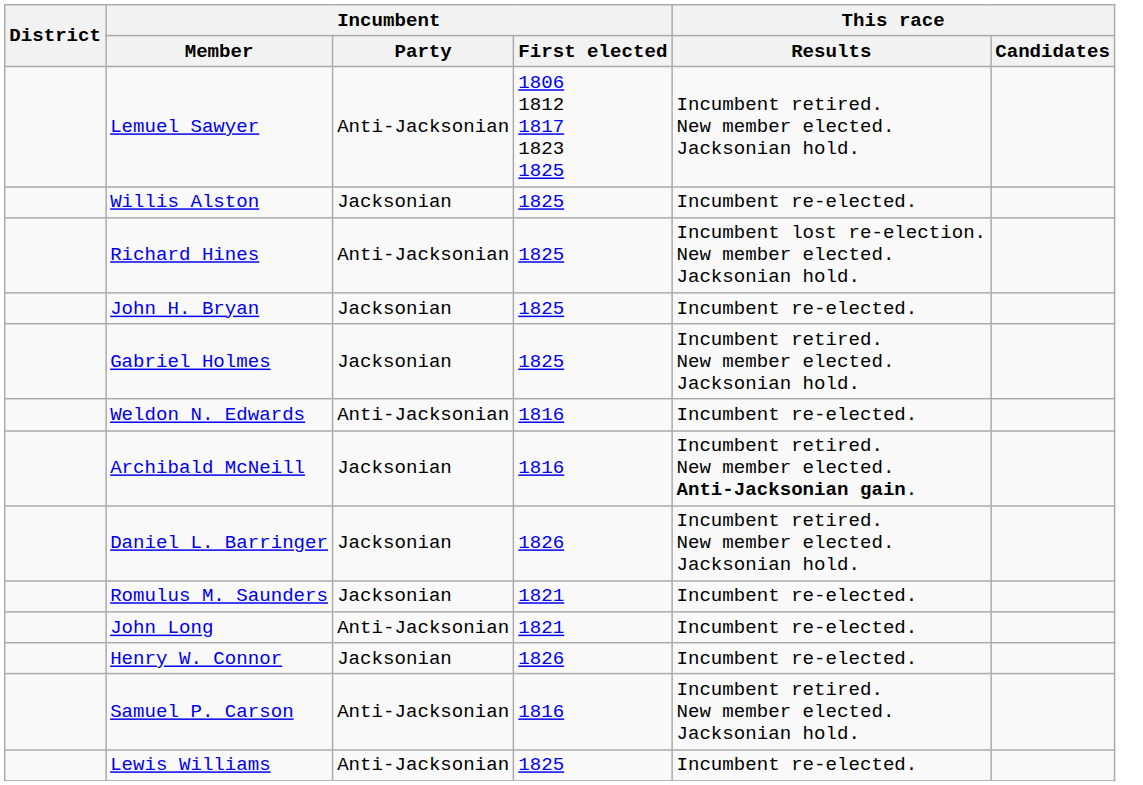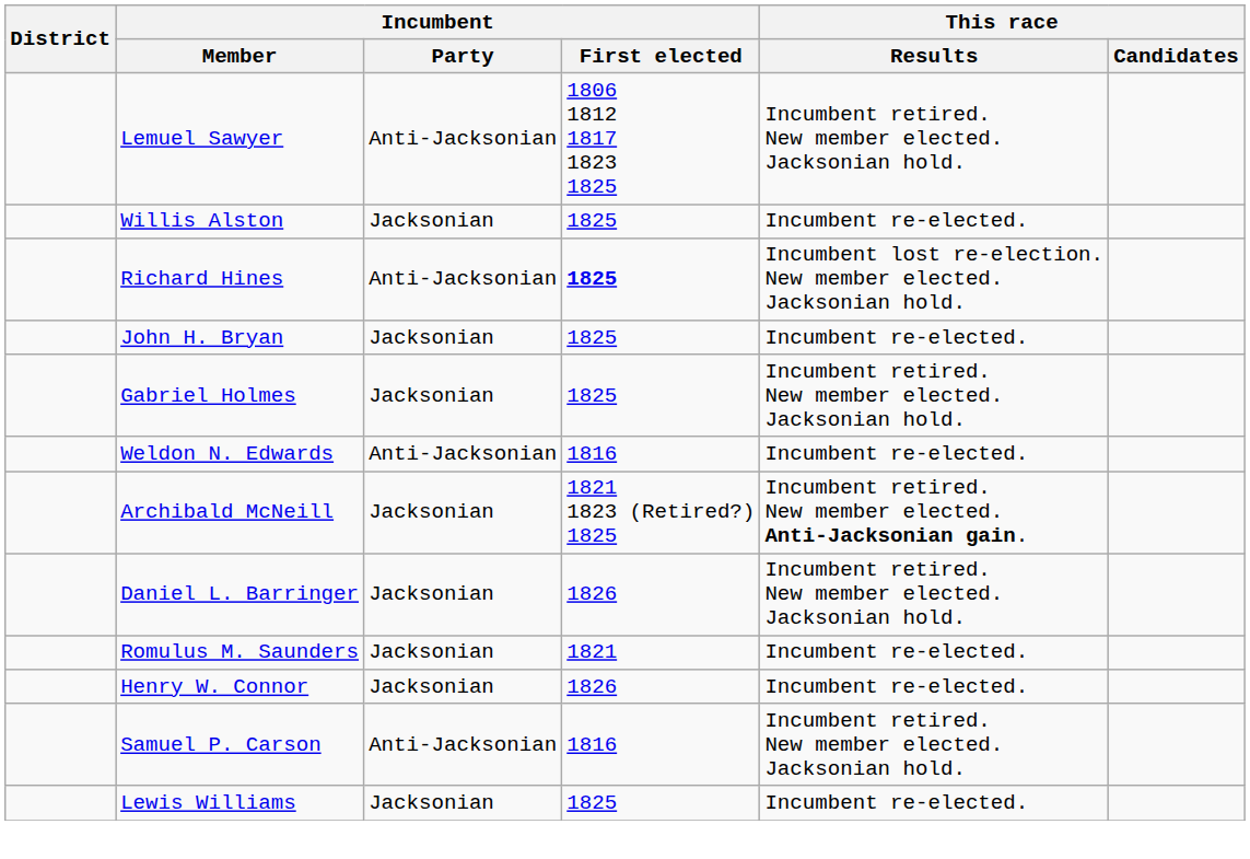Richard Hines | Incumbent / First elected: normal -> bold
Archibald McNeill | Incumbent / First elected: 1816 -> 1821 1823 (Retired?) 1825
- row: John Long | Anti-Jacksonian | 1821 | Incumbent re-elected.
Lewis Williams | Incumbent / Party: Anti-Jacksonian -> Jacksonian
